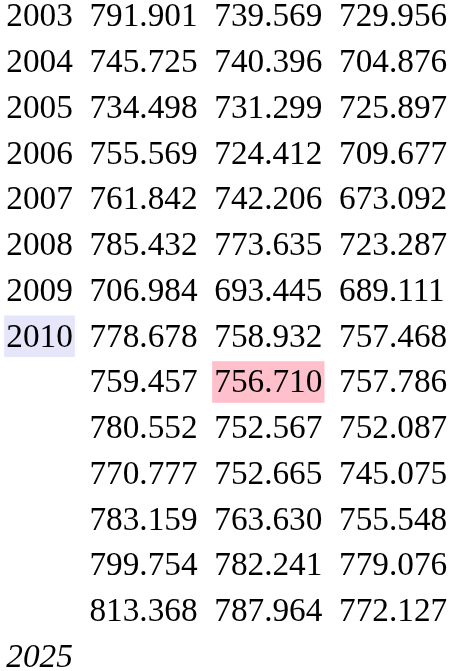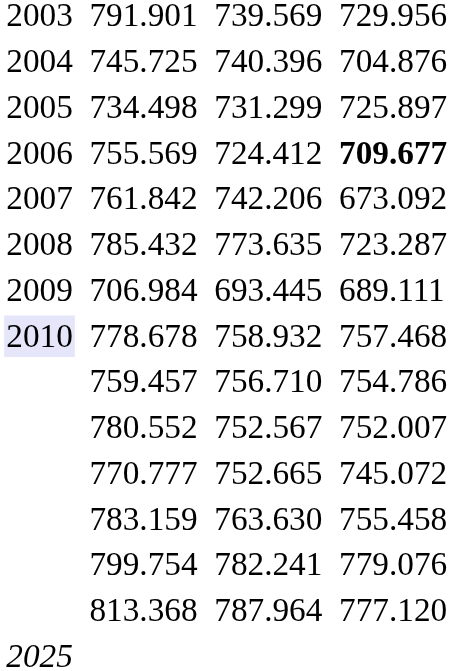755.569 | column 7: normal -> bold
759.457 | column 5: pink background -> no background
759.457 | column 7: 757.786 -> 754.786
780.552 | column 7: 752.087 -> 752.007
770.777 | column 7: 745.075 -> 745.072
783.159 | column 7: 755.548 -> 755.458
813.368 | column 7: 772.127 -> 777.120
